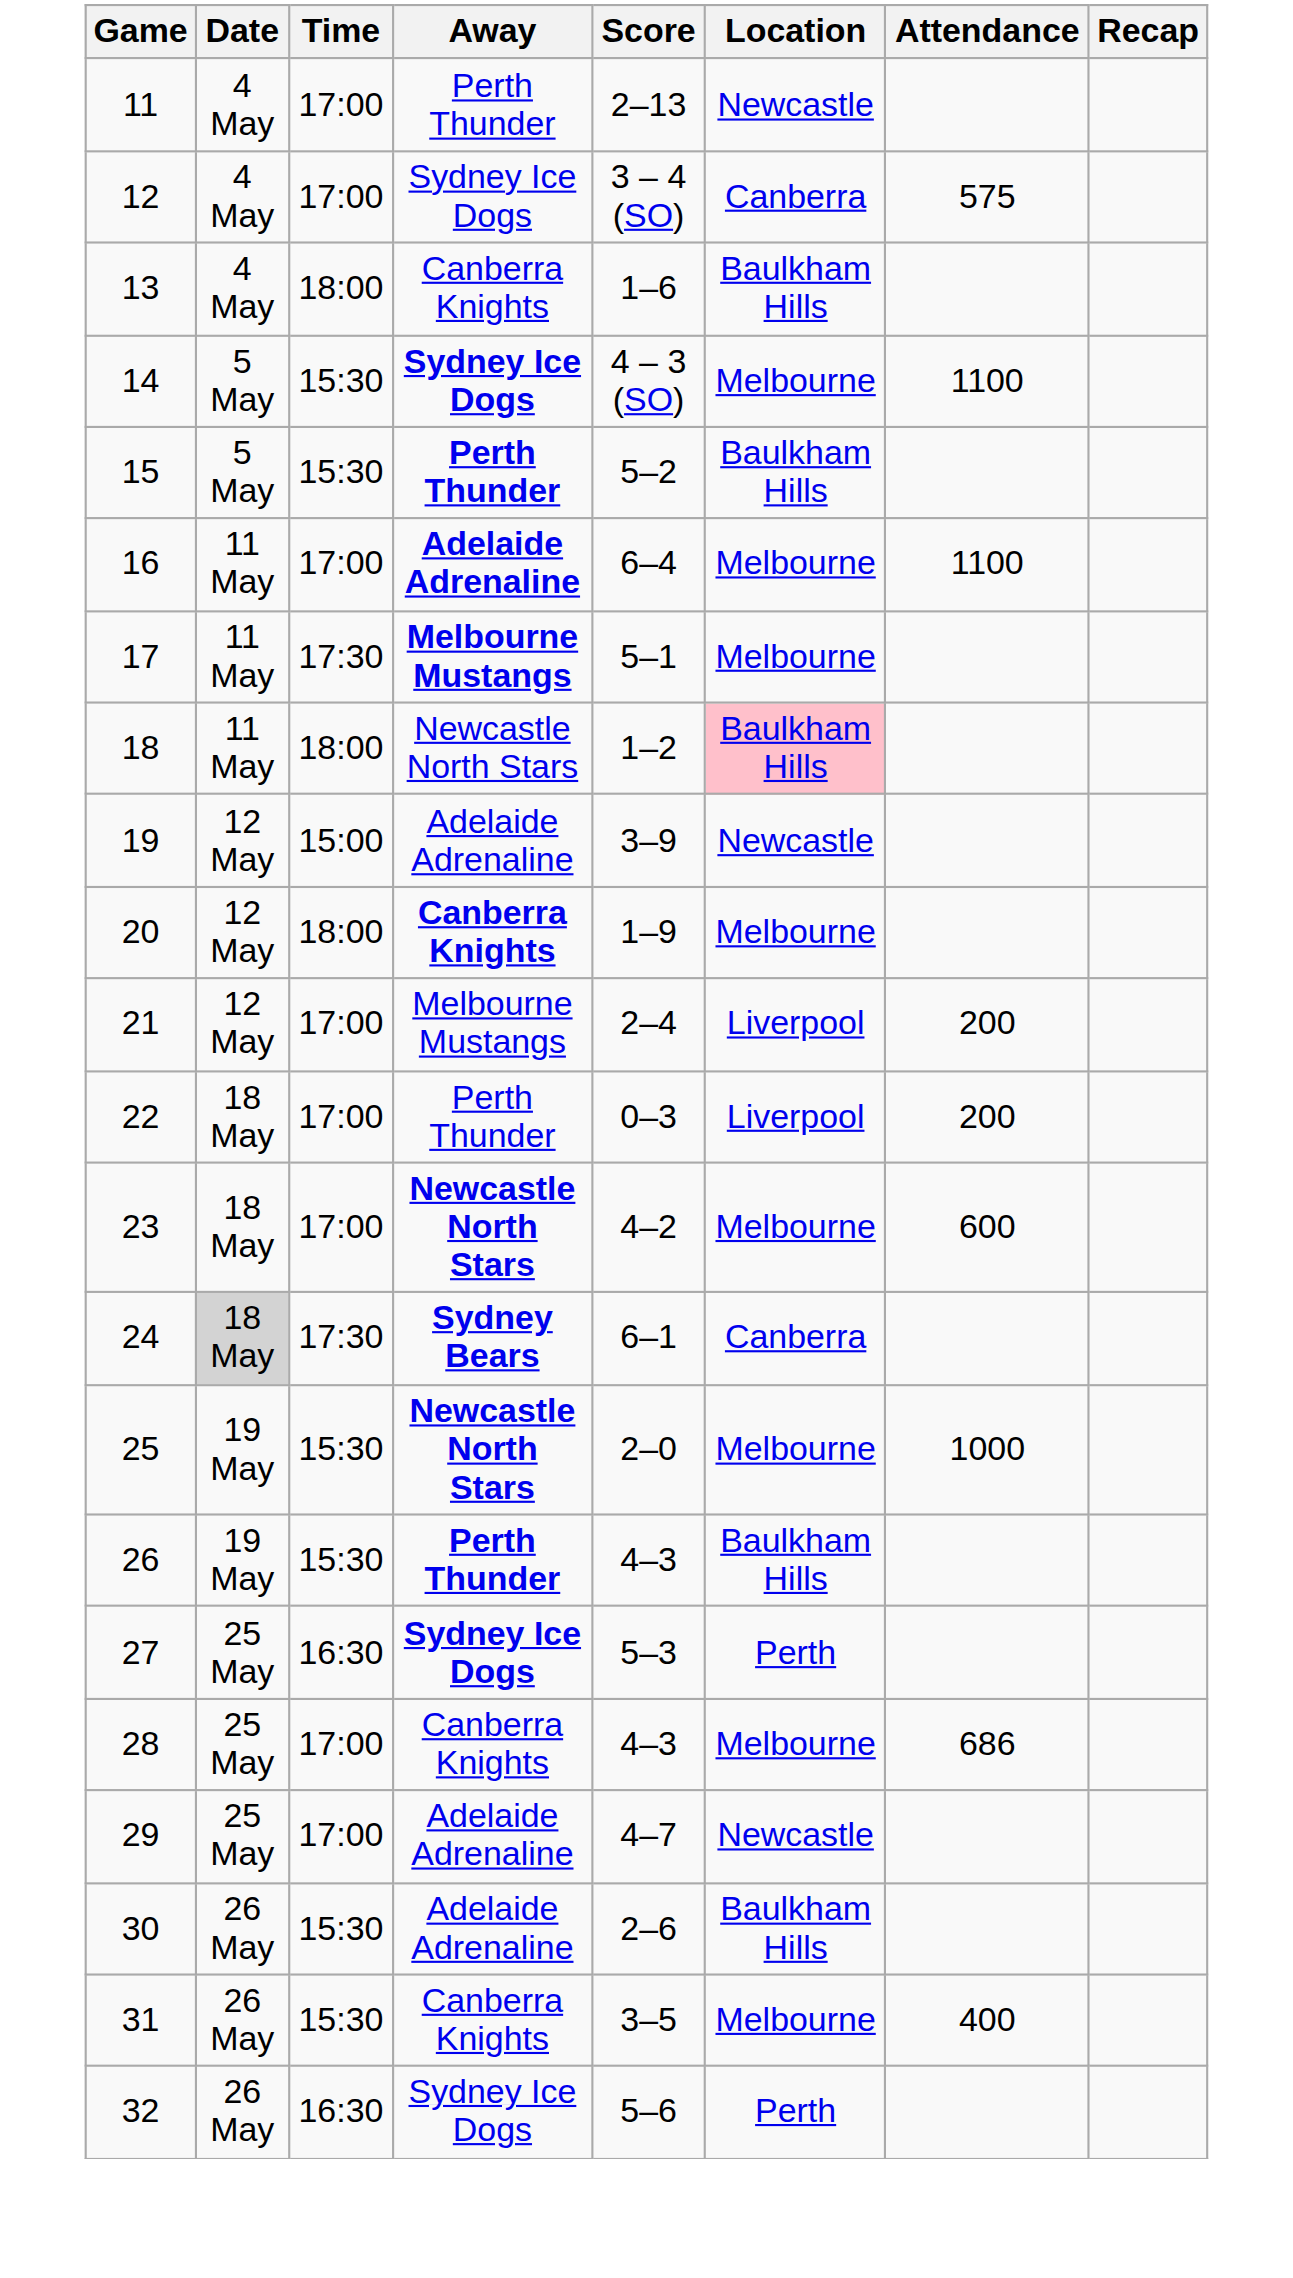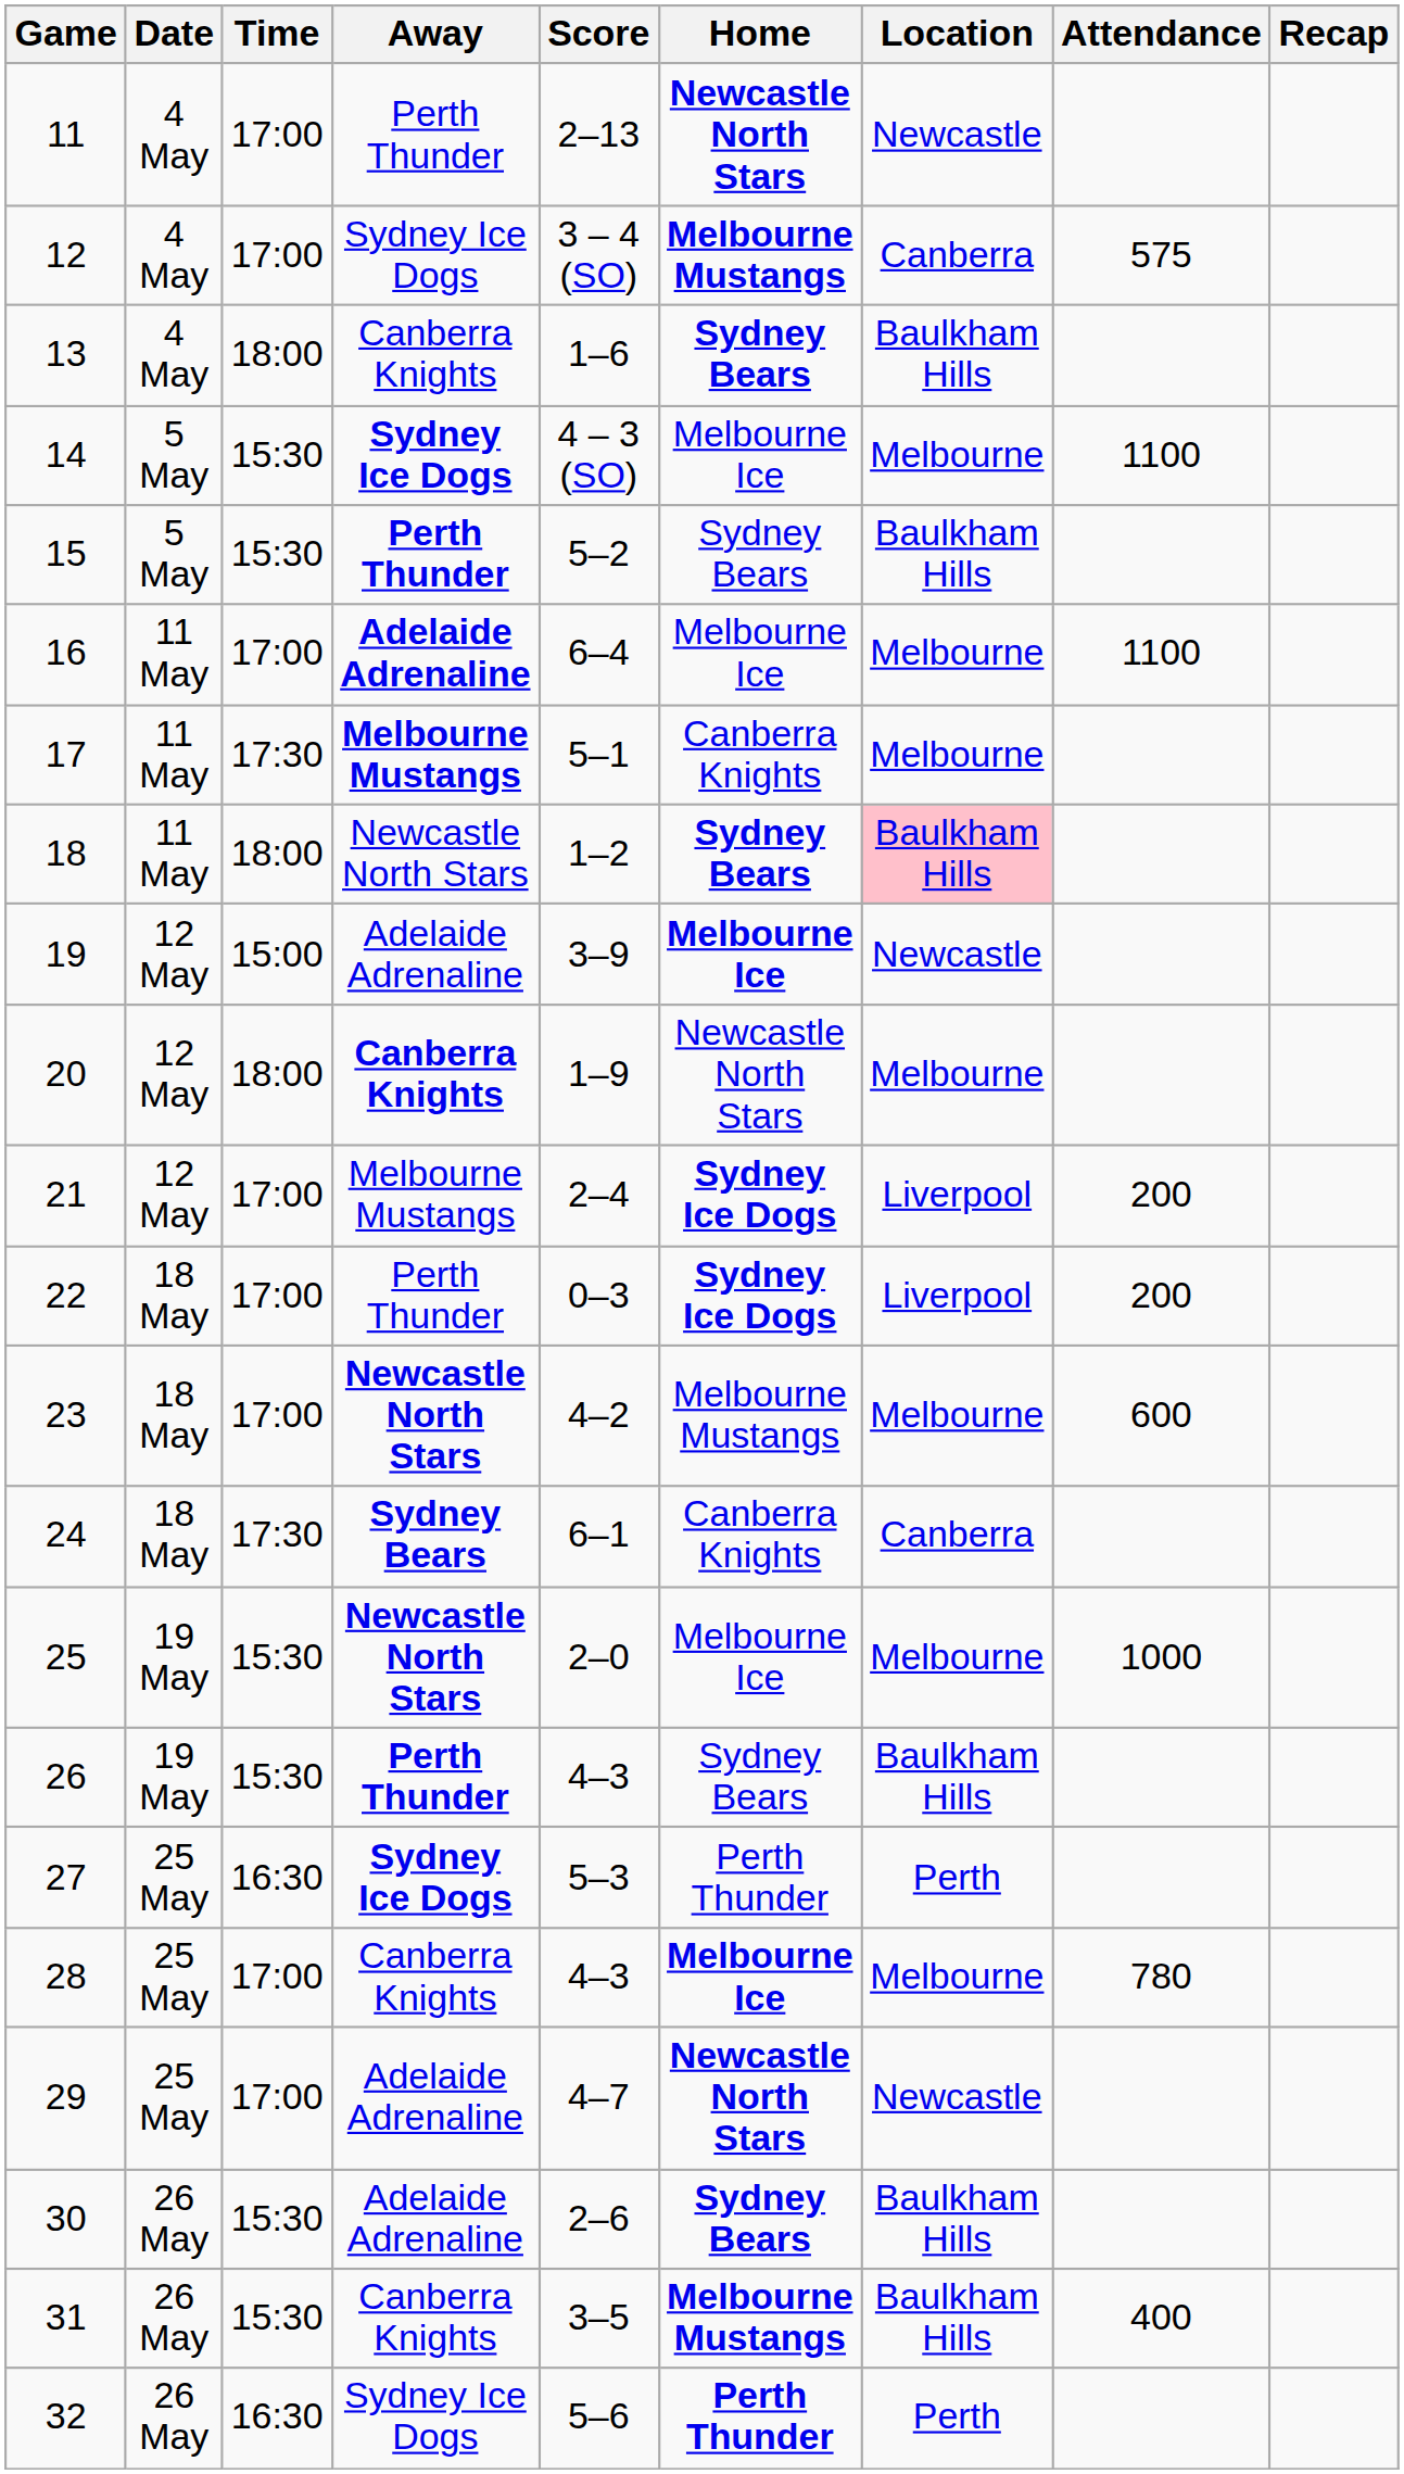+ column: Home | Newcastle North Stars | Melbourne Mustangs | Sydney Bears | Melbourne Ice | Sydney Bears | Melbourne Ice | Canberra Knights | Sydney Bears | Melbourne Ice | Newcastle North Stars | Sydney Ice Dogs | Sydney Ice Dogs | Melbourne Mustangs | Canberra Knights | Melbourne Ice | Sydney Bears | Perth Thunder | Melbourne Ice | Newcastle North Stars | Sydney Bears | Melbourne Mustangs | Perth Thunder
24 | Date: lightgrey background -> no background
28 | Attendance: 686 -> 780
31 | Location: Melbourne -> Baulkham Hills
